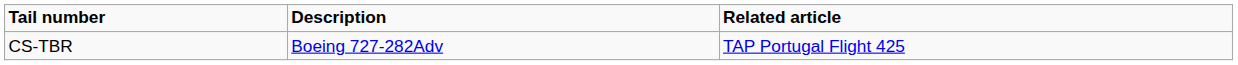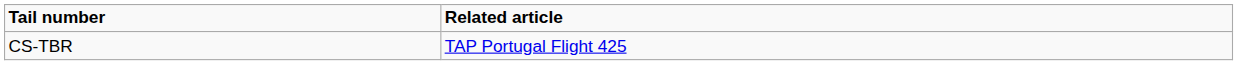- column: Description | Boeing 727-282Adv
